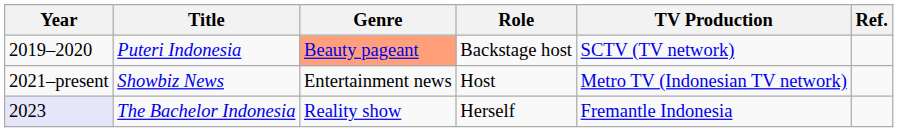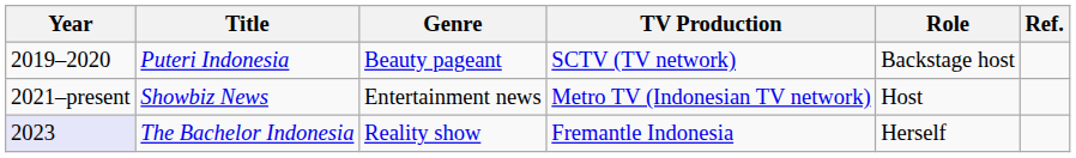columns swapped: Role <-> TV Production
Puteri Indonesia | Genre: lightsalmon background -> no background
